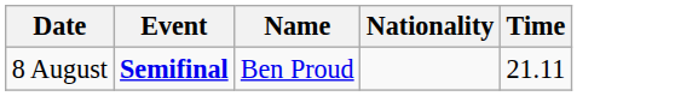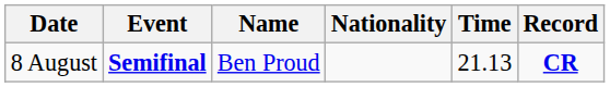+ column: Record | CR
8 August | Time: 21.11 -> 21.13
